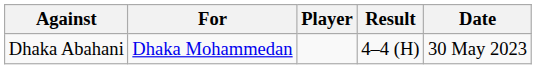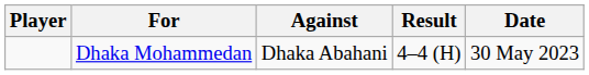columns swapped: Player <-> Against
